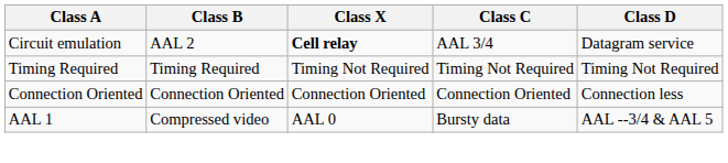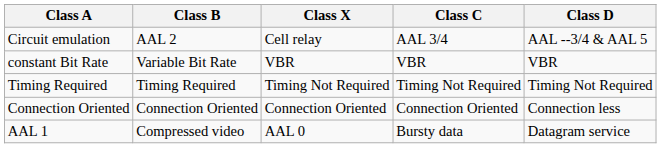Circuit emulation | Class X: bold -> normal
Circuit emulation | Class D: Datagram service -> AAL --3/4 & AAL 5
+ row: constant Bit Rate | Variable Bit Rate | VBR | VBR | VBR
AAL 1 | Class D: AAL --3/4 & AAL 5 -> Datagram service
